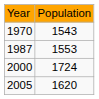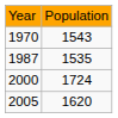1987 | column 2: 1553 -> 1535
